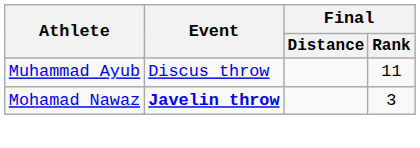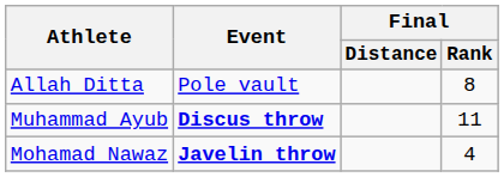+ row: Allah Ditta | Pole vault | 8
Muhammad Ayub | Event: normal -> bold
Mohamad Nawaz | Final / Rank: 3 -> 4
